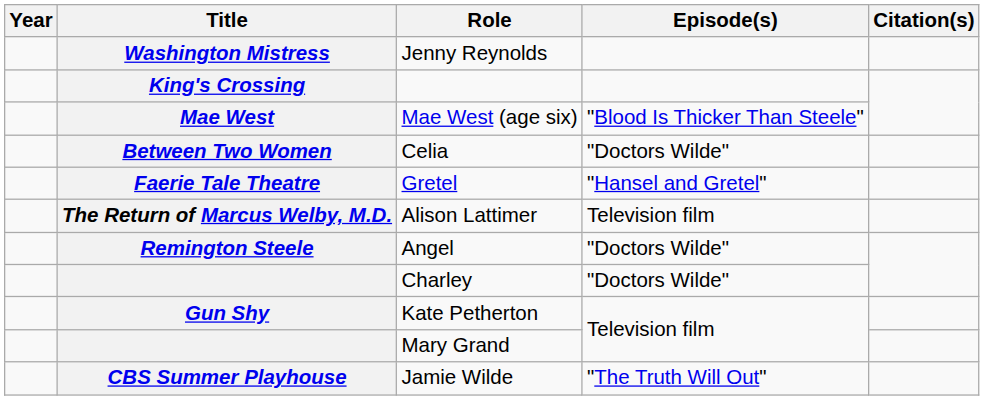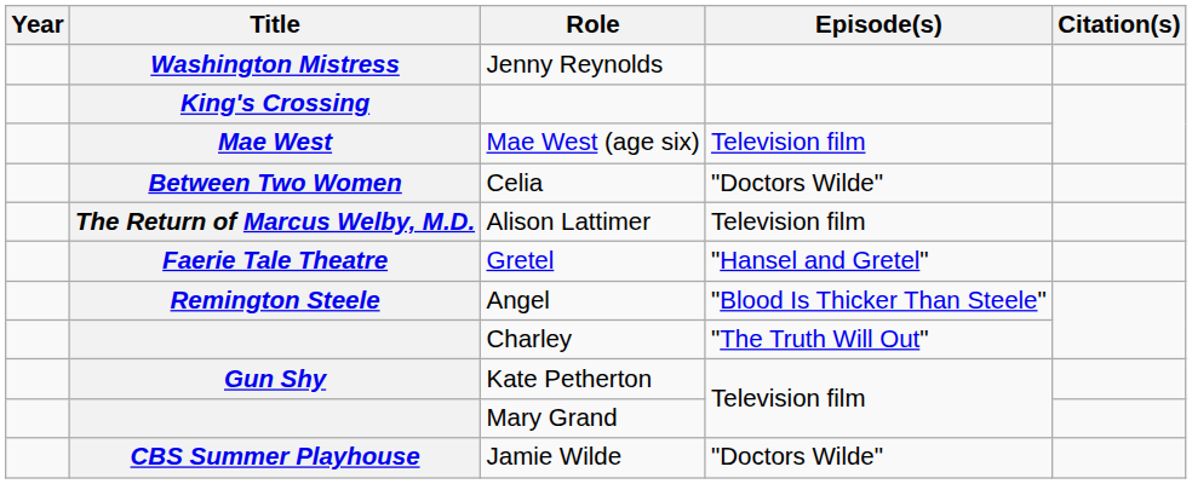Mae West (age six) | Episode(s): "Blood Is Thicker Than Steele" -> Television film
rows swapped: Gretel <-> Alison Lattimer
Angel | Episode(s): "Doctors Wilde" -> "Blood Is Thicker Than Steele"
Charley | Episode(s): "Doctors Wilde" -> "The Truth Will Out"
Jamie Wilde | Episode(s): "The Truth Will Out" -> "Doctors Wilde"
